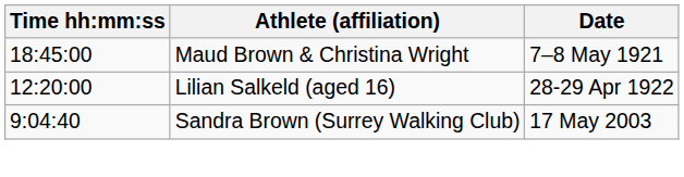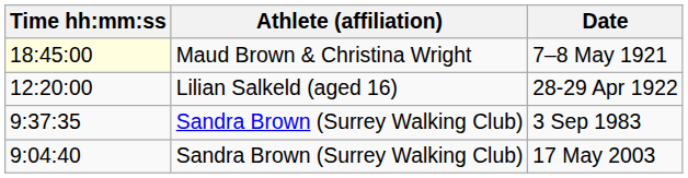7–8 May 1921 | Time hh:mm:ss: no background -> lightyellow background
+ row: 9:37:35 | Sandra Brown (Surrey Walking Club) | 3 Sep 1983
